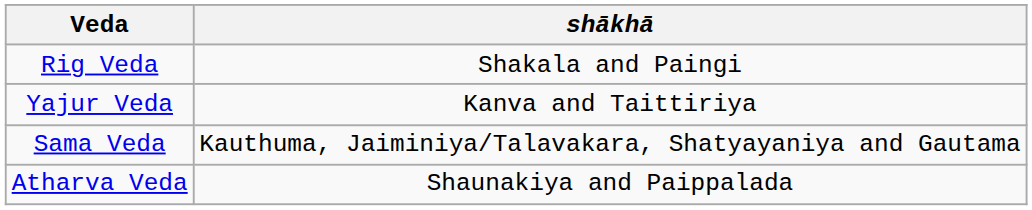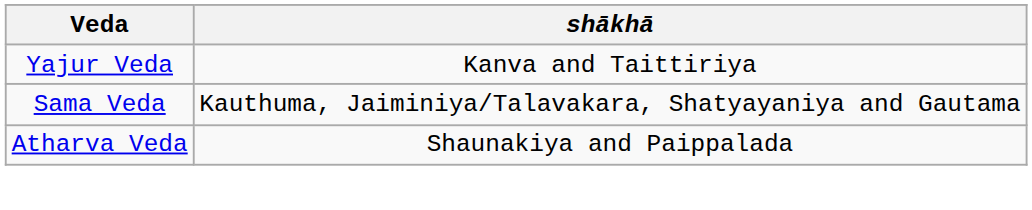- row: Rig Veda | Shakala and Paingi
